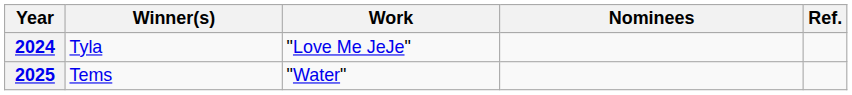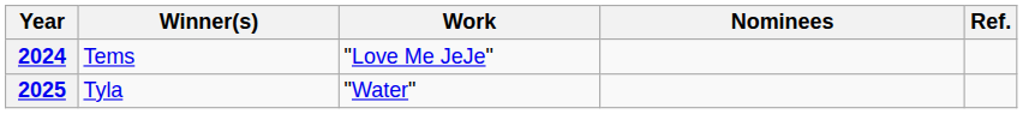2024 | Winner(s): Tyla -> Tems
2025 | Winner(s): Tems -> Tyla
